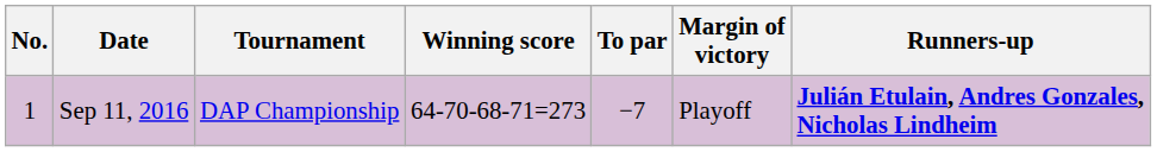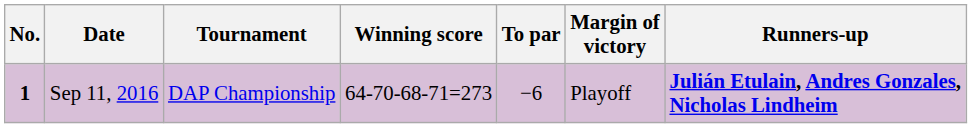Sep 11, 2016 | No.: normal -> bold
Sep 11, 2016 | To par: −7 -> −6
